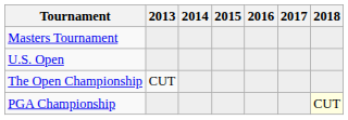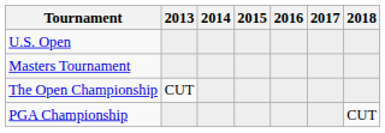rows swapped: Masters Tournament <-> U.S. Open
PGA Championship | 2018: lightyellow background -> no background
